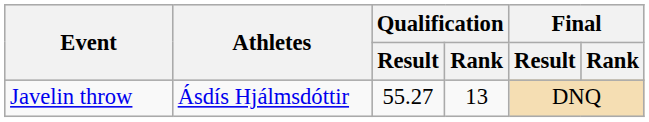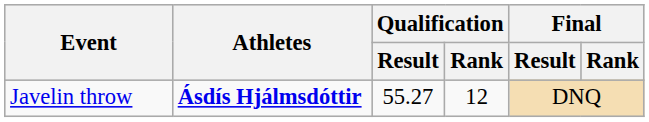Javelin throw | Athletes: normal -> bold
Javelin throw | Qualification / Rank: 13 -> 12
